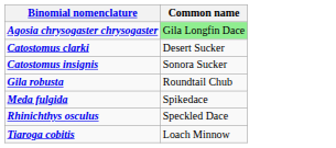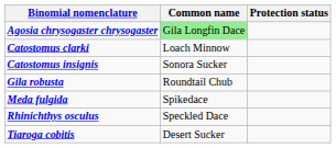+ column: Protection status
Catostomus clarki | Common name: Desert Sucker -> Loach Minnow
Tiaroga cobitis | Common name: Loach Minnow -> Desert Sucker
